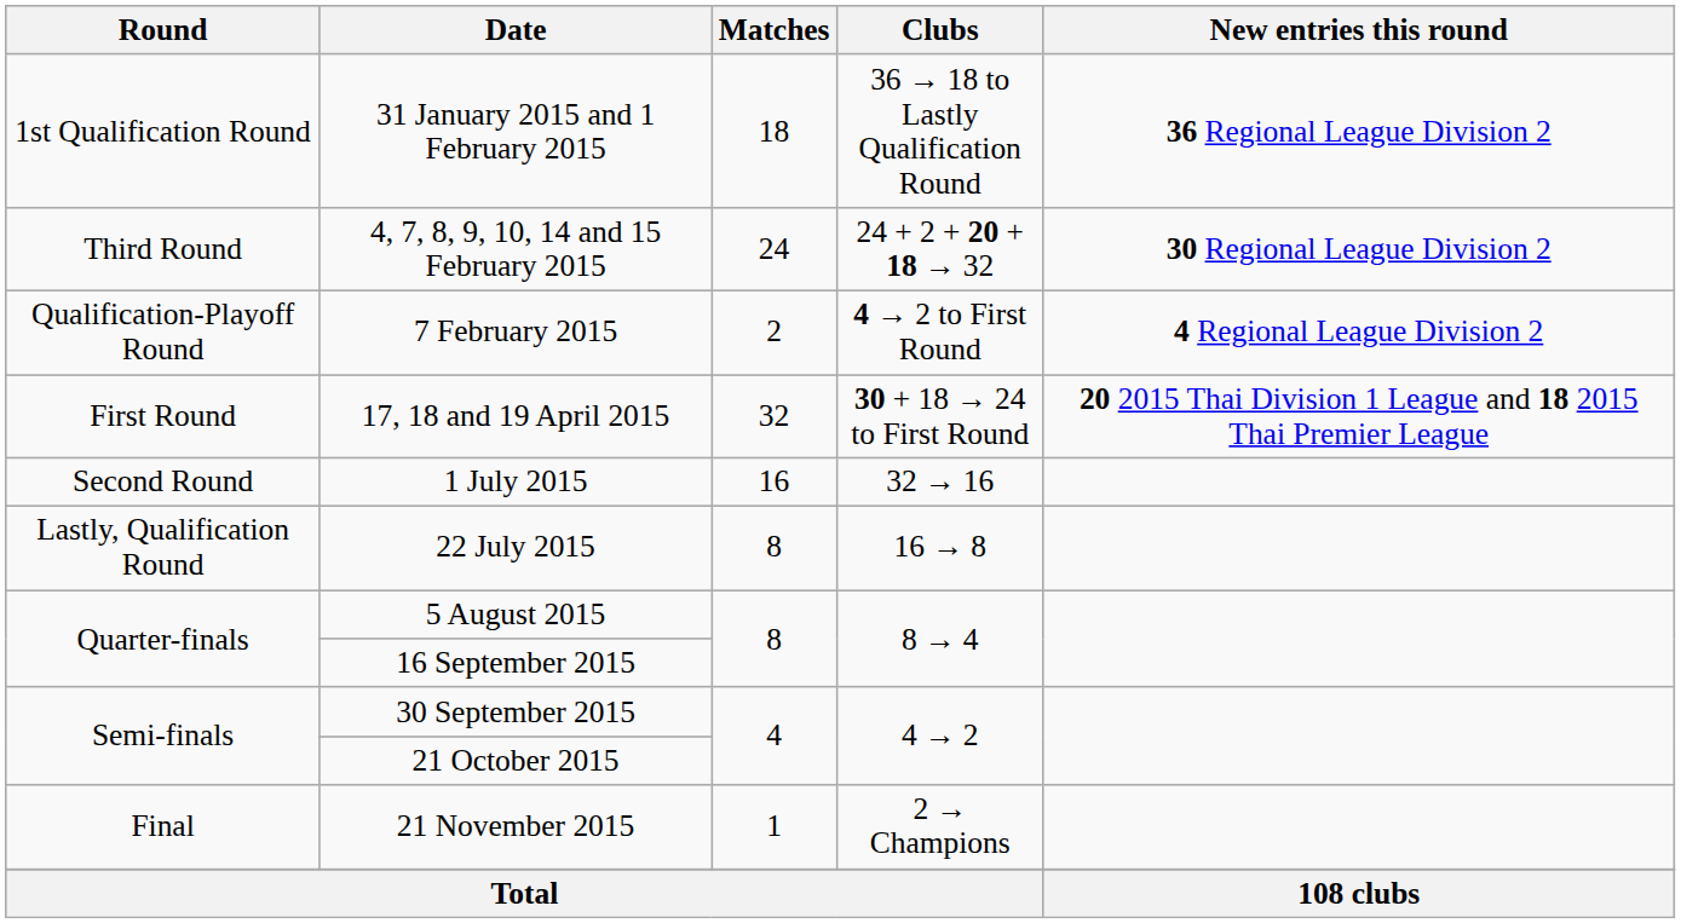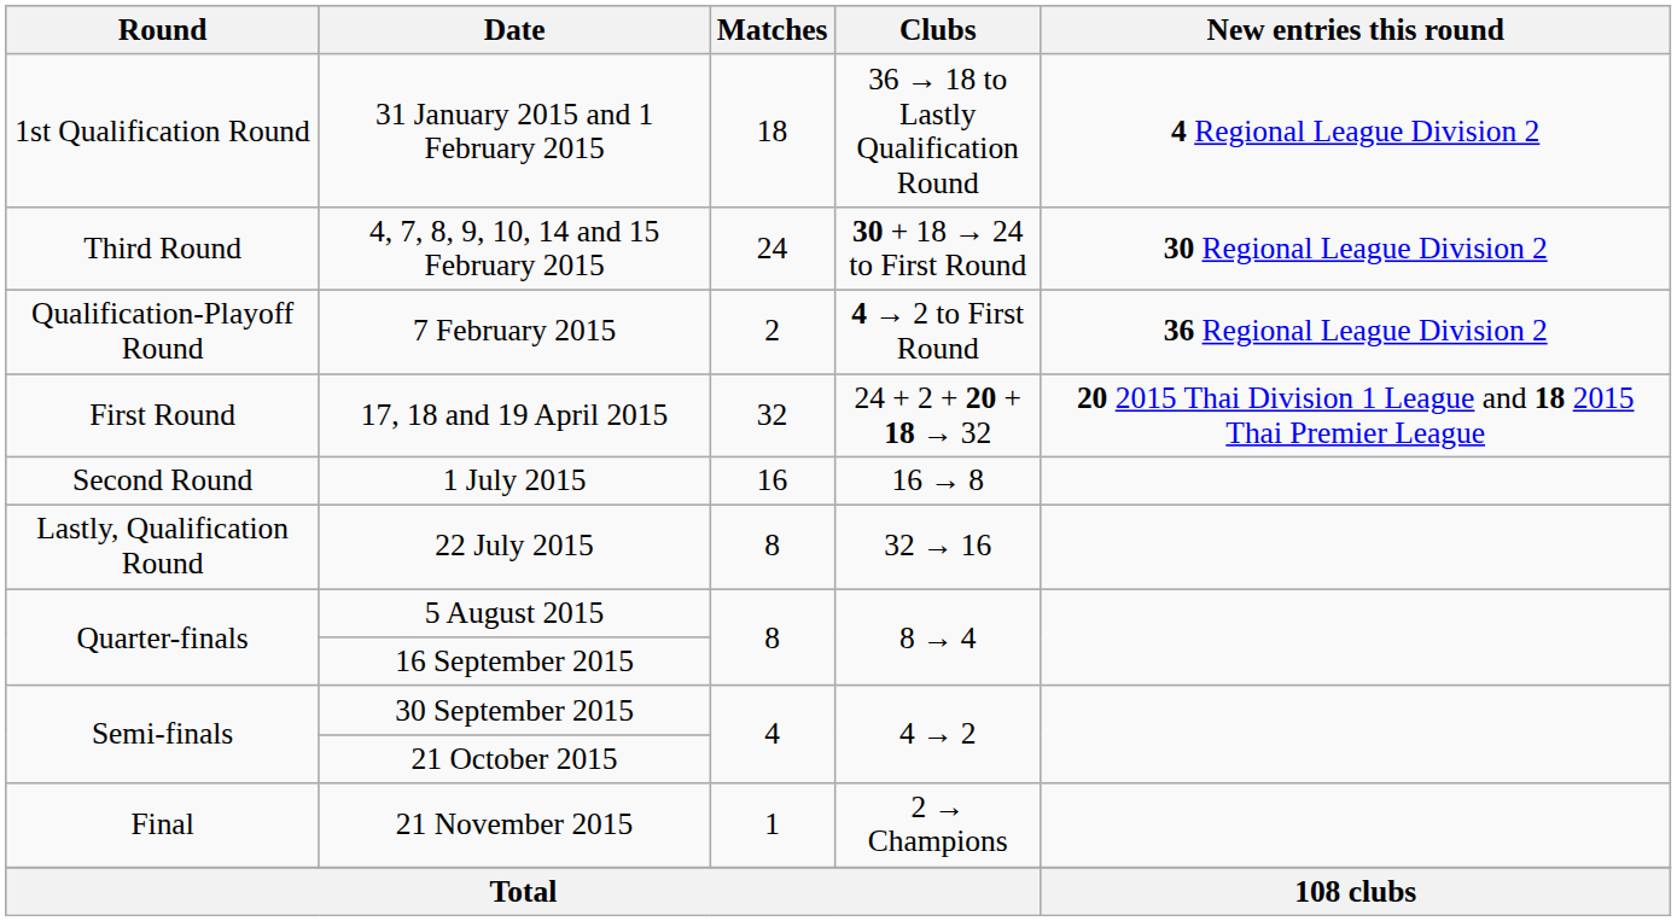31 January 2015 and 1 February 2015 | New entries this round: 36 Regional League Division 2 -> 4 Regional League Division 2
4, 7, 8, 9, 10, 14 and 15 February 2015 | Clubs: 24 + 2 + 20 + 18 → 32 -> 30 + 18 → 24 to First Round
7 February 2015 | New entries this round: 4 Regional League Division 2 -> 36 Regional League Division 2
17, 18 and 19 April 2015 | Clubs: 30 + 18 → 24 to First Round -> 24 + 2 + 20 + 18 → 32
1 July 2015 | Clubs: 32 → 16 -> 16 → 8
22 July 2015 | Clubs: 16 → 8 -> 32 → 16
